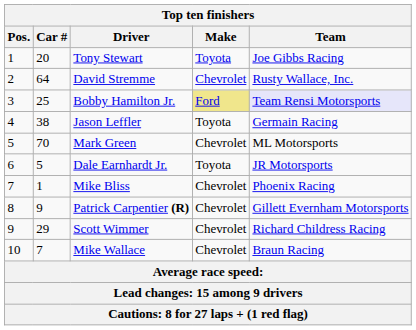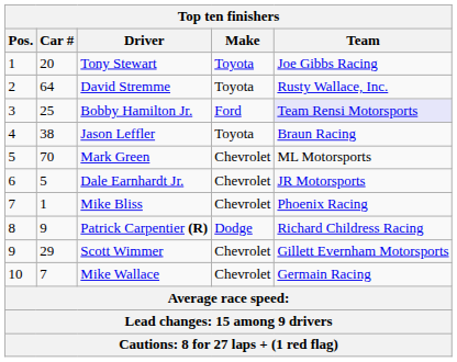David Stremme | Make: Chevrolet -> Toyota
Bobby Hamilton Jr. | Make: khaki background -> no background
Jason Leffler | Team: Germain Racing -> Braun Racing
Dale Earnhardt Jr. | Make: Toyota -> Chevrolet
Patrick Carpentier (R) | Make: Chevrolet -> Dodge
Patrick Carpentier (R) | Team: Gillett Evernham Motorsports -> Richard Childress Racing
Scott Wimmer | Team: Richard Childress Racing -> Gillett Evernham Motorsports
Mike Wallace | Team: Braun Racing -> Germain Racing
